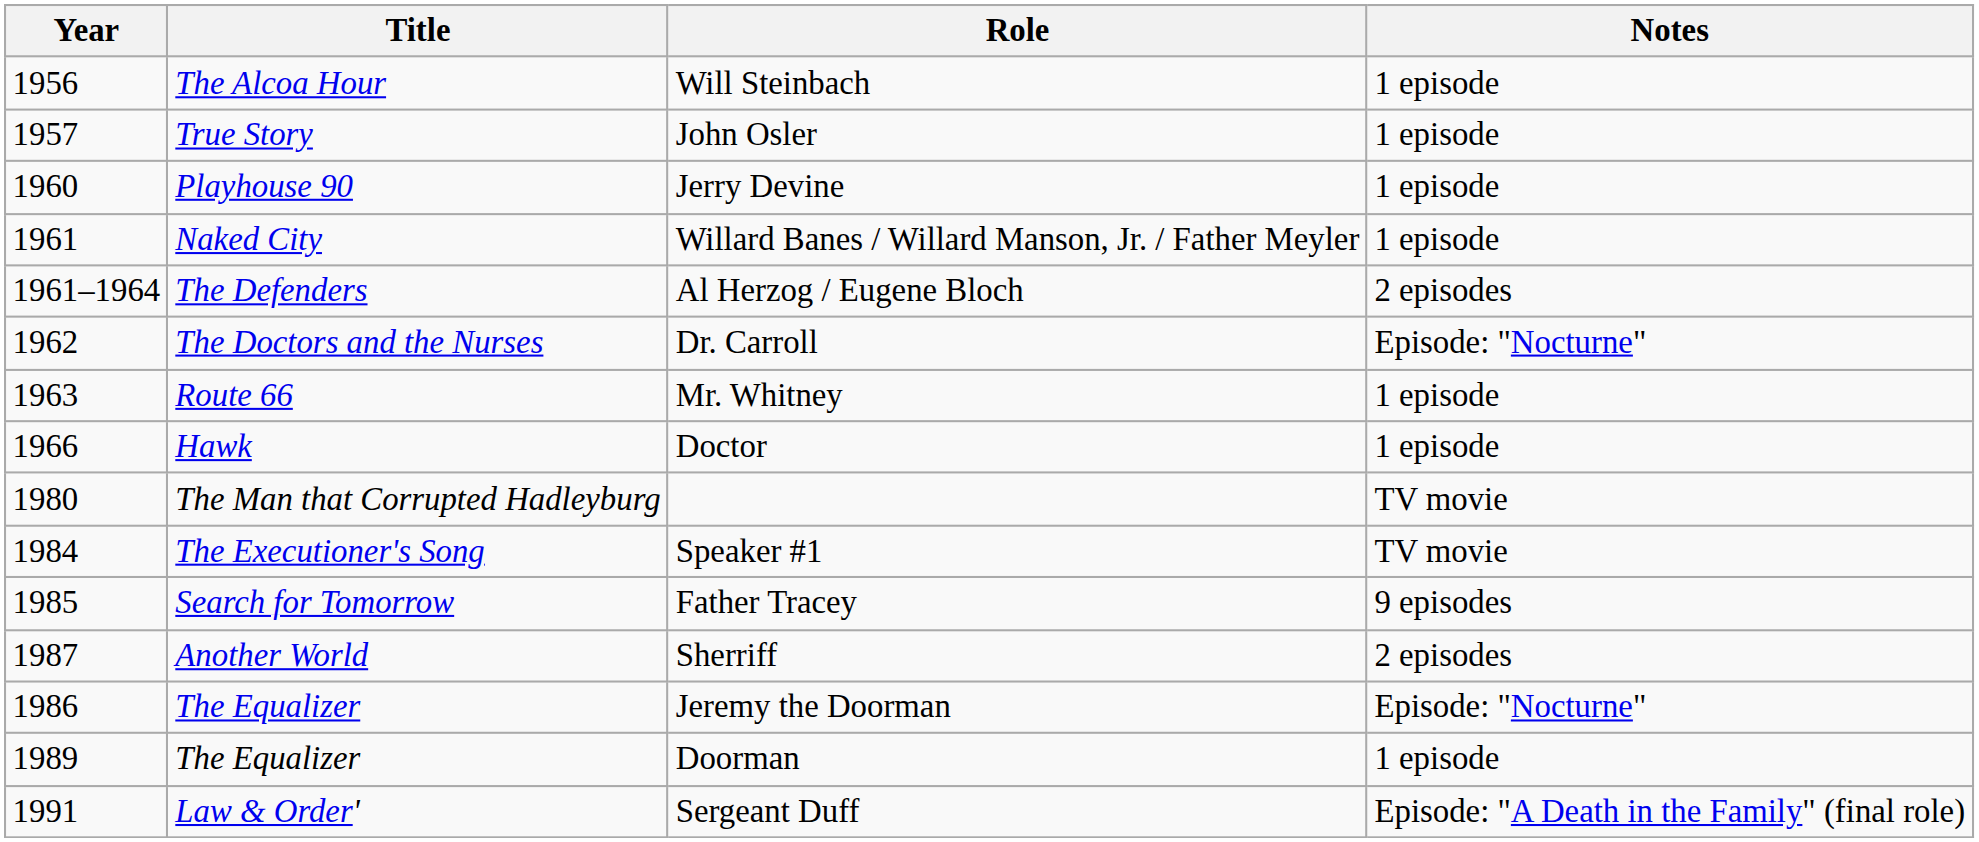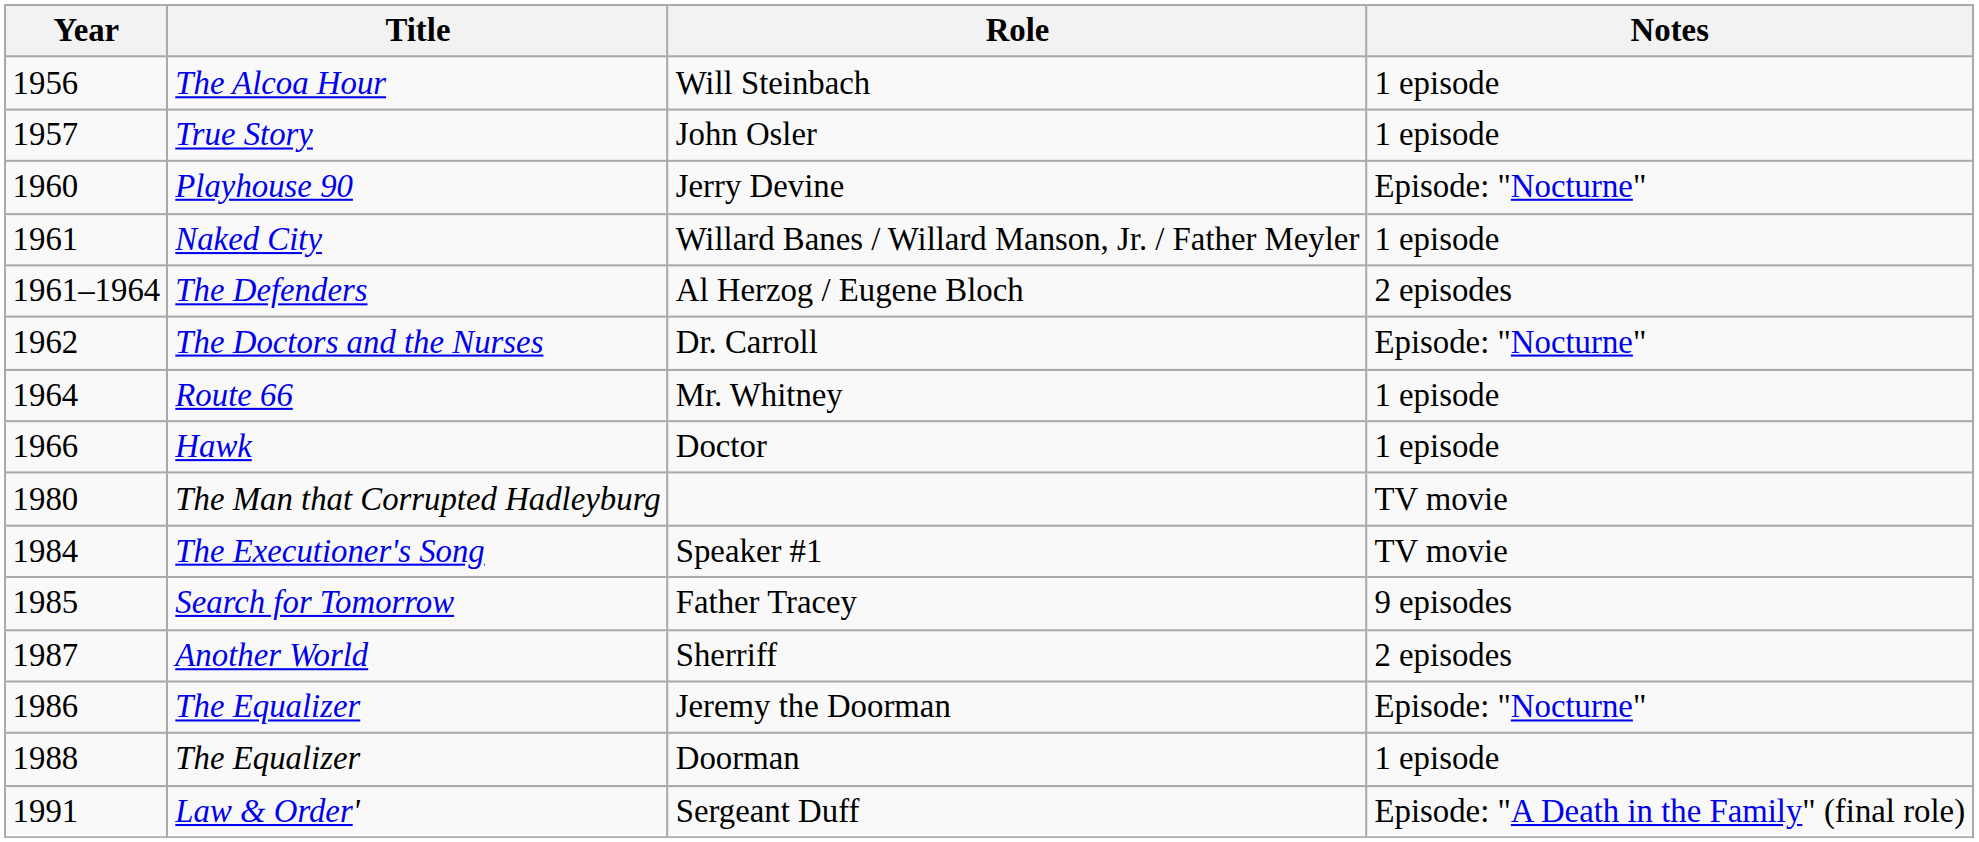Jerry Devine | Notes: 1 episode -> Episode: "Nocturne"
Mr. Whitney | Year: 1963 -> 1964
Doorman | Year: 1989 -> 1988
